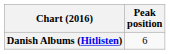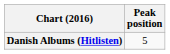Danish Albums (Hitlisten) | Peak position: 6 -> 5
